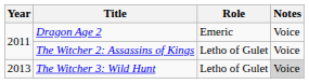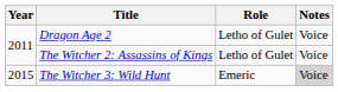Dragon Age 2 | Role: Emeric -> Letho of Gulet
The Witcher 3: Wild Hunt | Year: 2013 -> 2015
The Witcher 3: Wild Hunt | Role: Letho of Gulet -> Emeric
